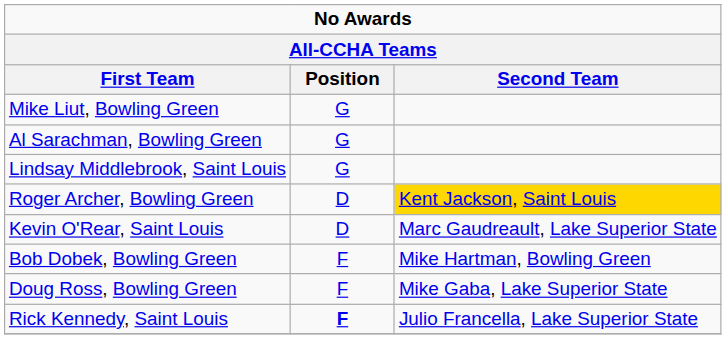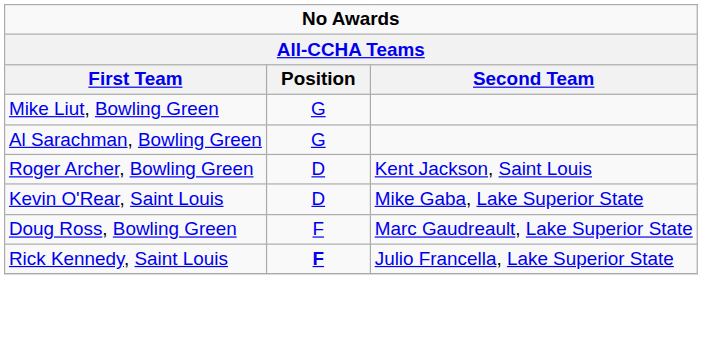- row: Lindsay Middlebrook, Saint Louis | G
Roger Archer, Bowling Green | Second Team: gold background -> no background
Kevin O'Rear, Saint Louis | Second Team: Marc Gaudreault, Lake Superior State -> Mike Gaba, Lake Superior State
- row: Bob Dobek, Bowling Green | F | Mike Hartman, Bowling Green
Doug Ross, Bowling Green | Second Team: Mike Gaba, Lake Superior State -> Marc Gaudreault, Lake Superior State
